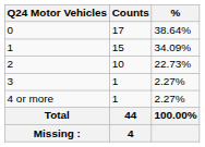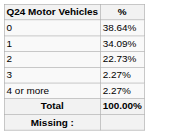- column: Counts | 17 | 15 | 10 | 1 | 1 | 44 | 4
